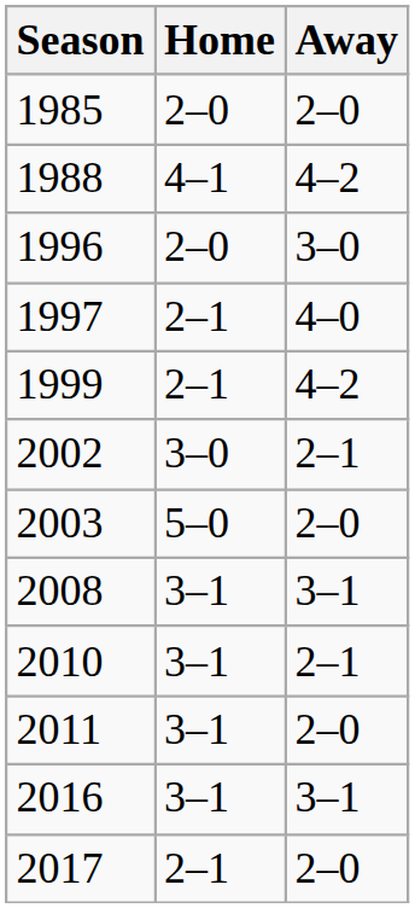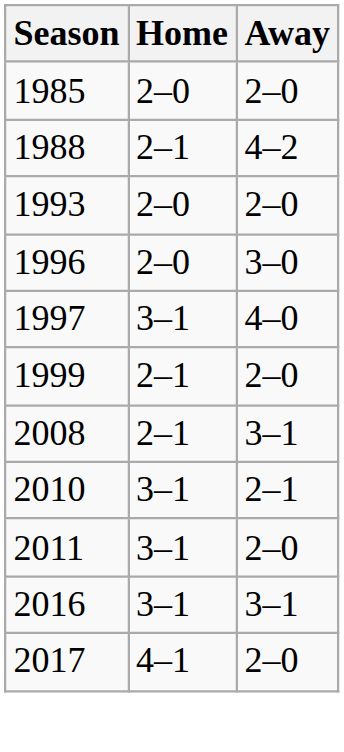1988 | Home: 4–1 -> 2–1
+ row: 1993 | 2–0 | 2–0
1997 | Home: 2–1 -> 3–1
1999 | Away: 4–2 -> 2–0
- row: 2002 | 3–0 | 2–1
- row: 2003 | 5–0 | 2–0
2008 | Home: 3–1 -> 2–1
2017 | Home: 2–1 -> 4–1
